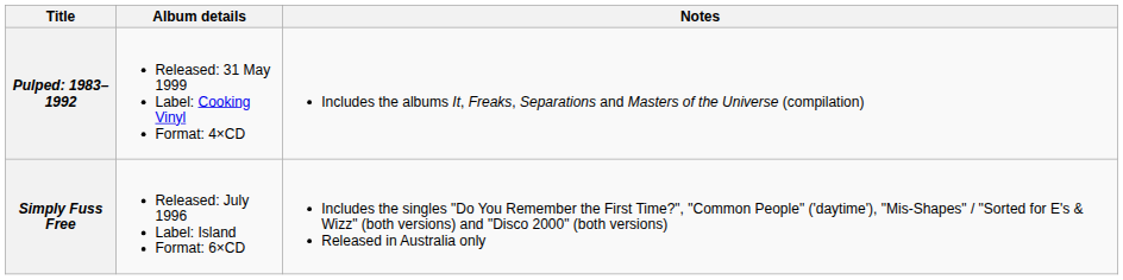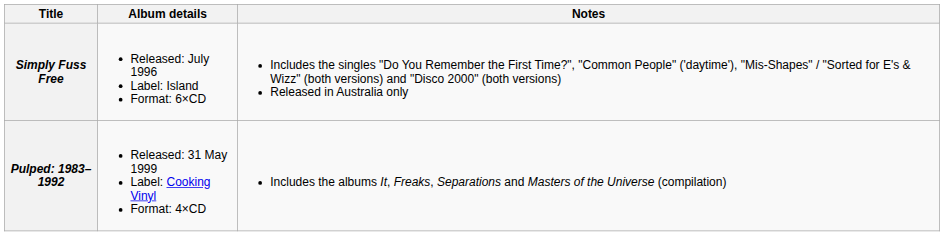rows swapped: Simply Fuss Free <-> Pulped: 1983–1992
